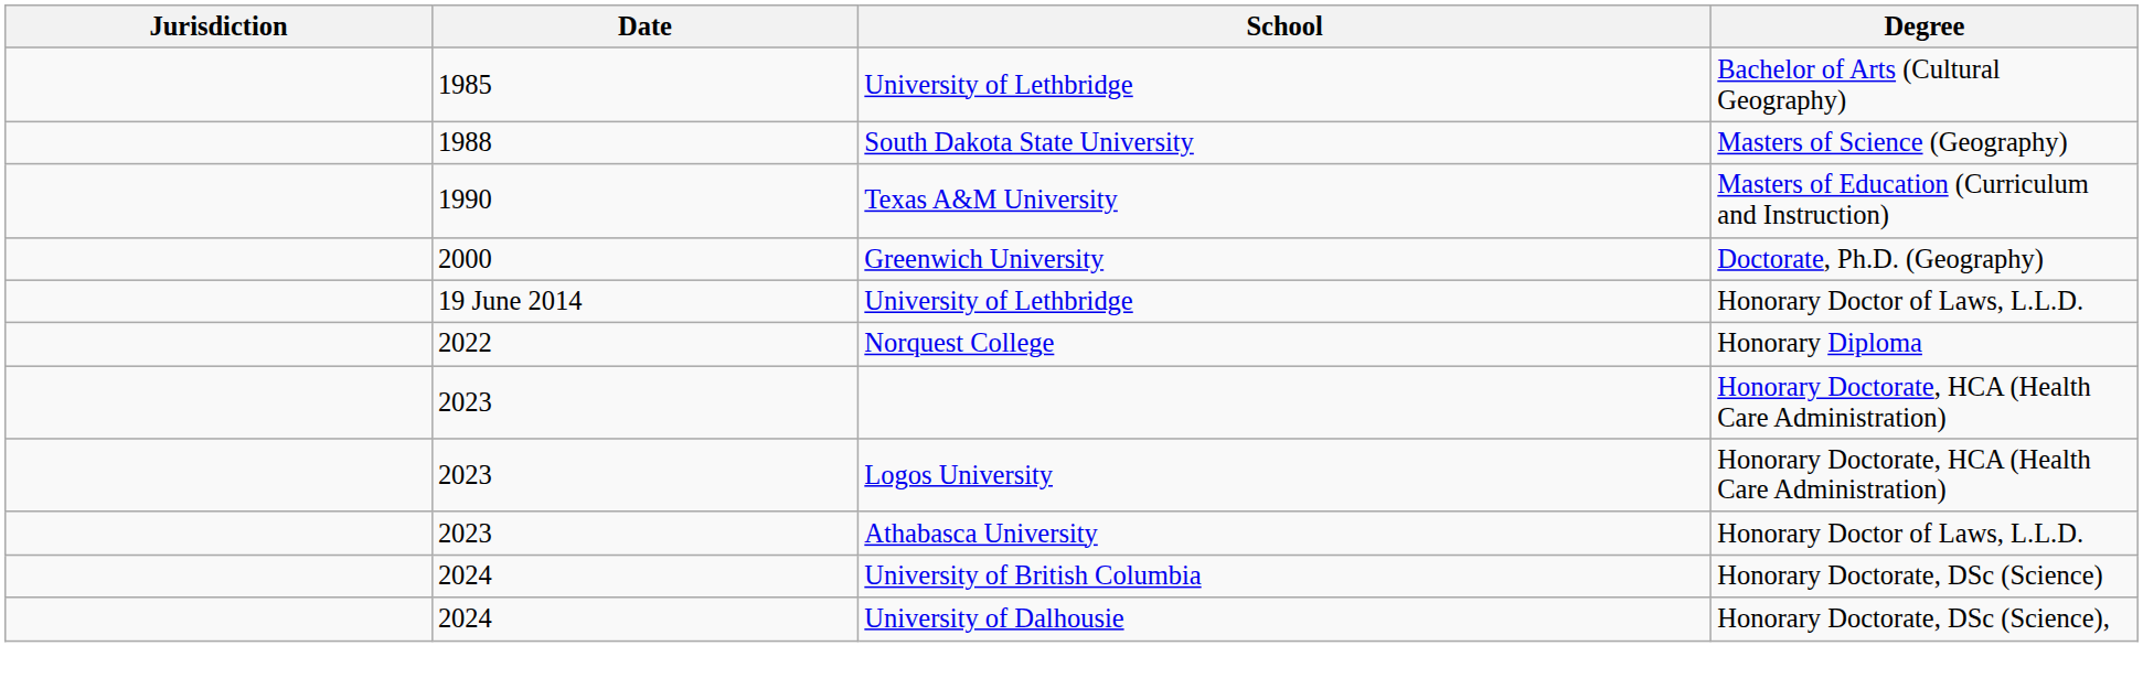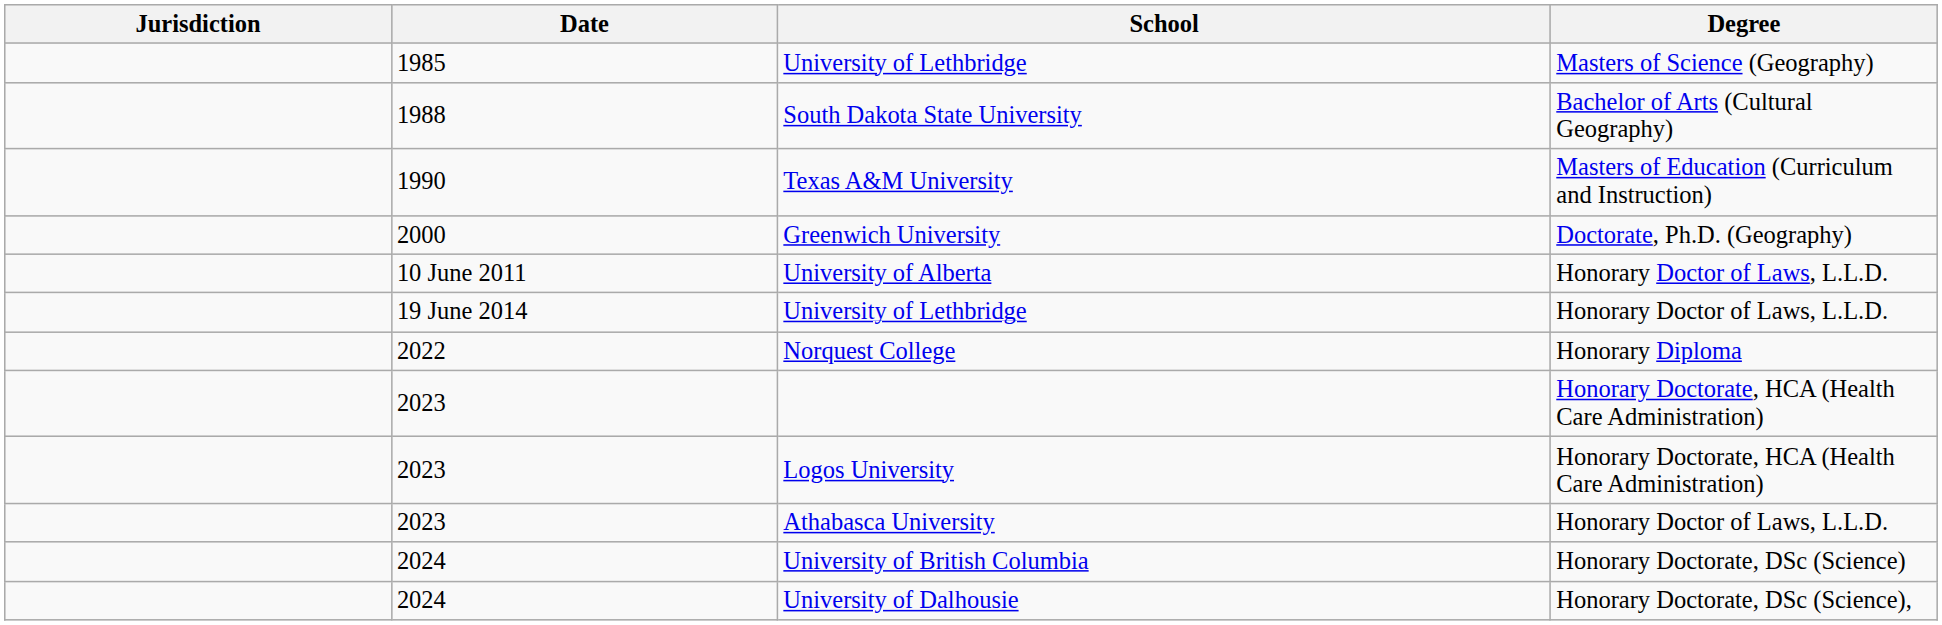1985 / University of Lethbridge | Degree: Bachelor of Arts (Cultural Geography) -> Masters of Science (Geography)
South Dakota State University | Degree: Masters of Science (Geography) -> Bachelor of Arts (Cultural Geography)
+ row: 10 June 2011 | University of Alberta | Honorary Doctor of Laws, L.L.D.
